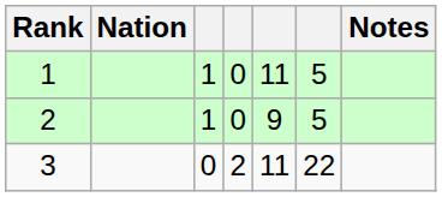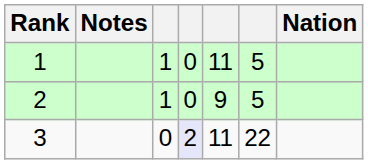columns swapped: Nation <-> Notes
3 | column 4: no background -> lavender background
